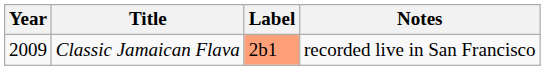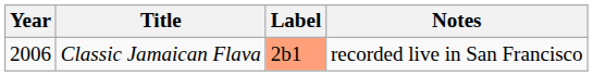Classic Jamaican Flava | Year: 2009 -> 2006
